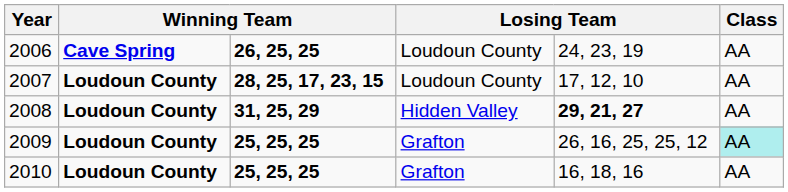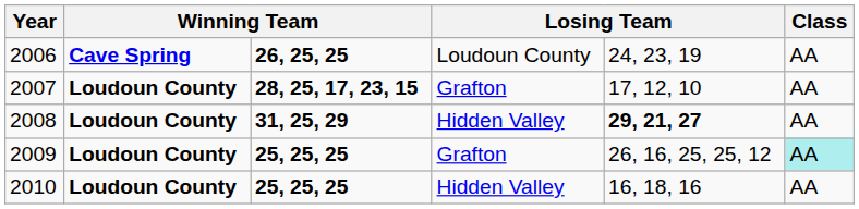2007 | column 4: Loudoun County -> Grafton
2010 | column 4: Grafton -> Hidden Valley
